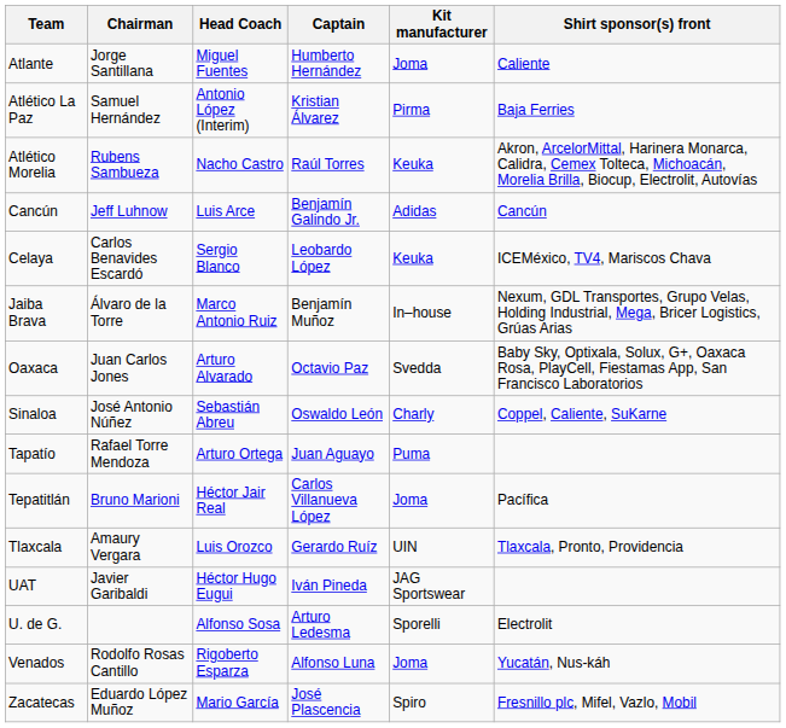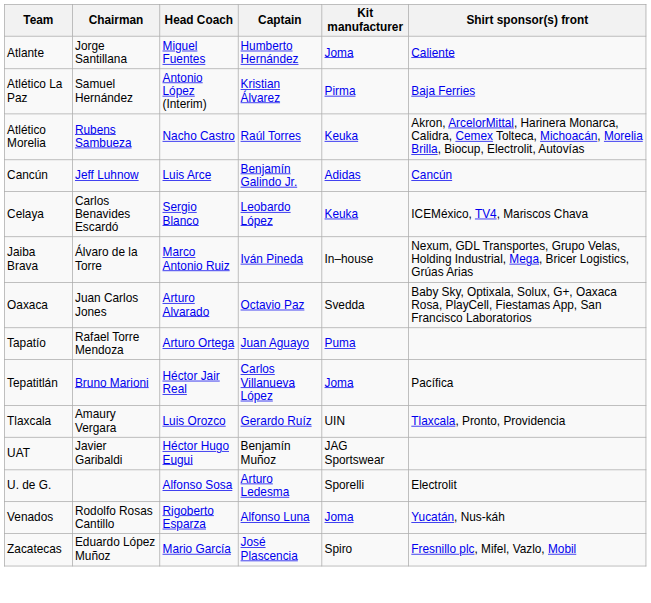Jaiba Brava | Captain: Benjamín Muñoz -> Iván Pineda
- row: Sinaloa | José Antonio Núñez | Sebastián Abreu | Oswaldo León | Charly | Coppel, Caliente, SuKarne
UAT | Captain: Iván Pineda -> Benjamín Muñoz
